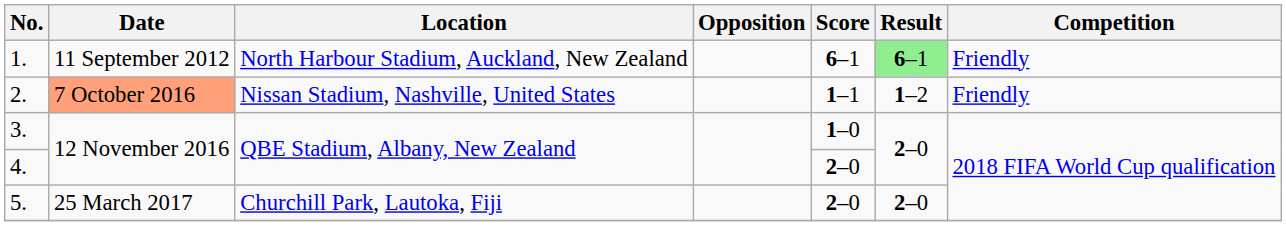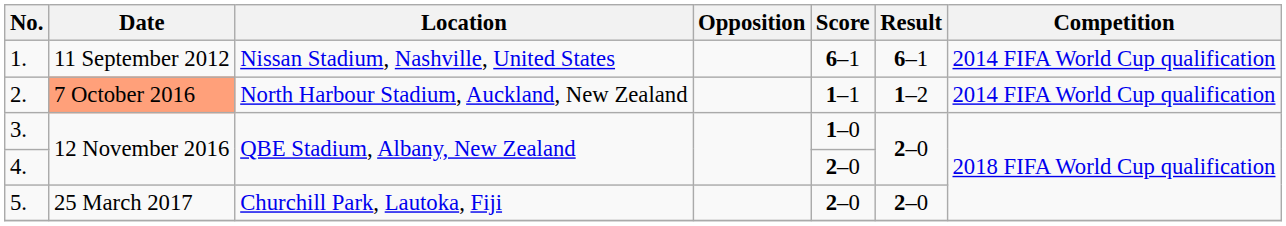1. | Location: North Harbour Stadium, Auckland, New Zealand -> Nissan Stadium, Nashville, United States
1. | Result: lightgreen background -> no background
1. | Competition: Friendly -> 2014 FIFA World Cup qualification
2. | Location: Nissan Stadium, Nashville, United States -> North Harbour Stadium, Auckland, New Zealand
2. | Competition: Friendly -> 2014 FIFA World Cup qualification
